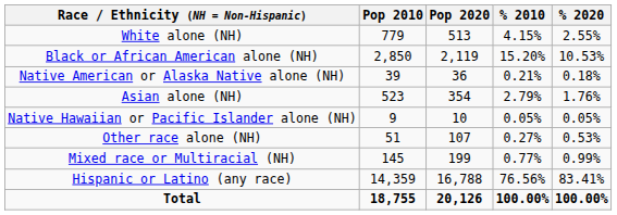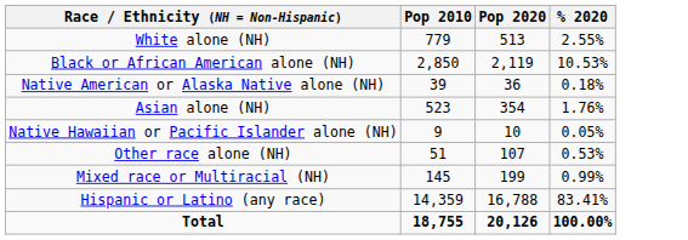- column: % 2010 | 4.15% | 15.20% | 0.21% | 2.79% | 0.05% | 0.27% | 0.77% | 76.56% | 100.00%
